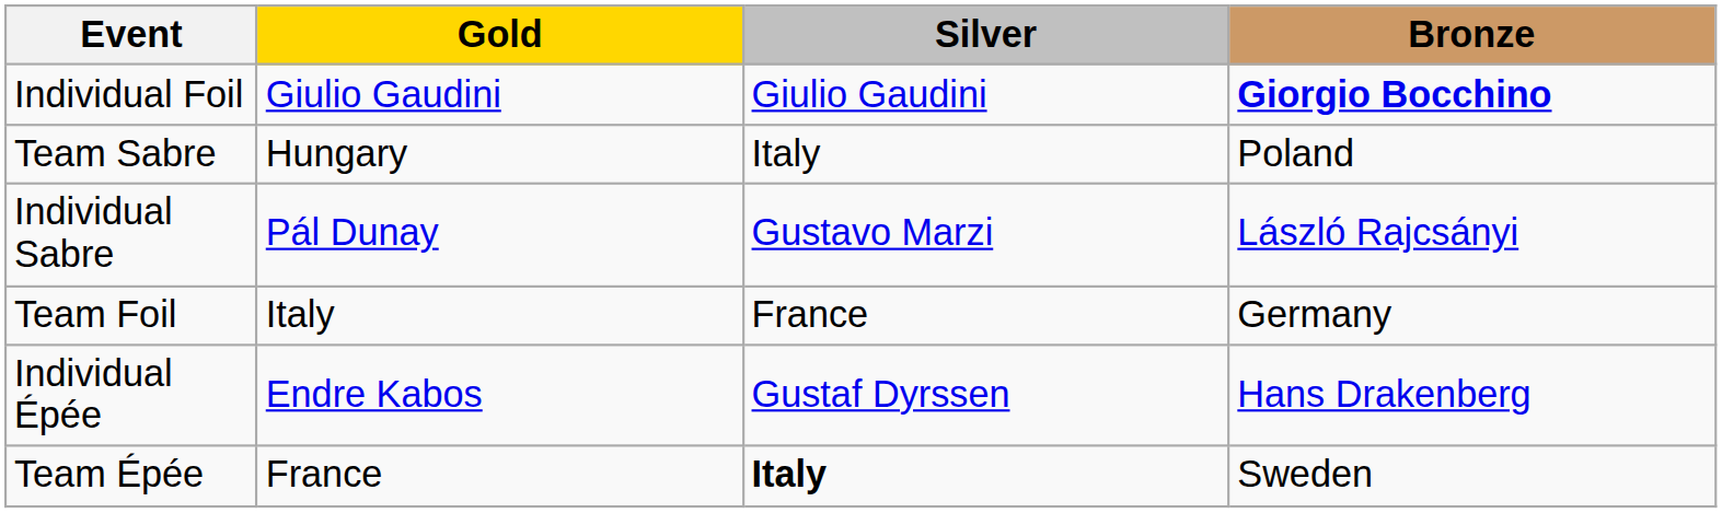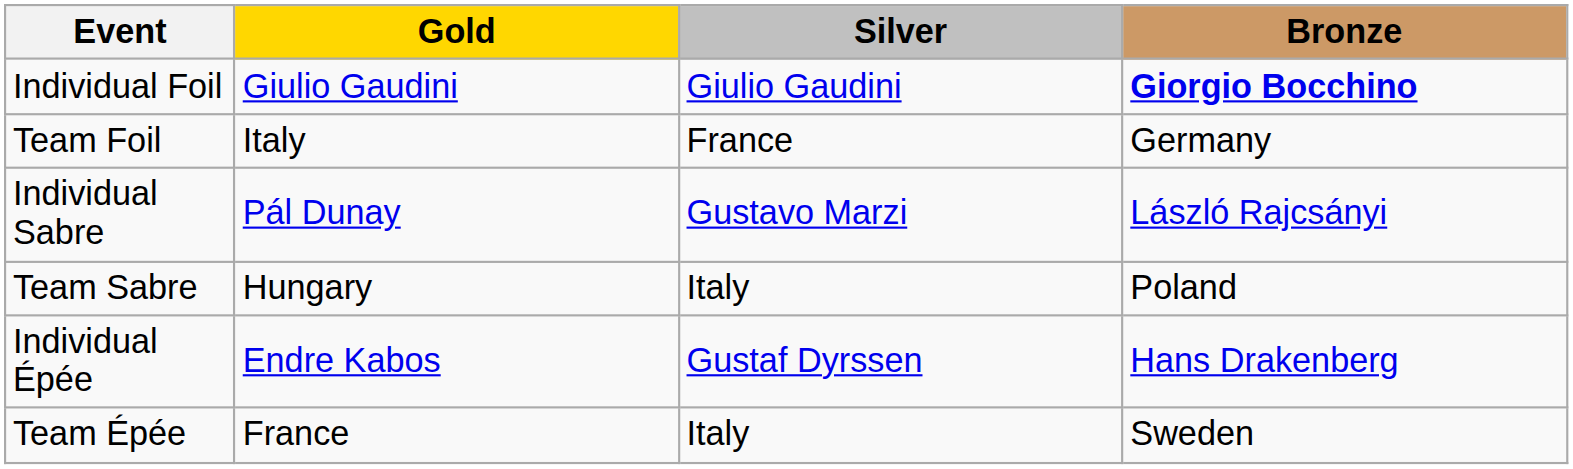rows swapped: Team Foil <-> Team Sabre
Team Épée | Silver: bold -> normal
